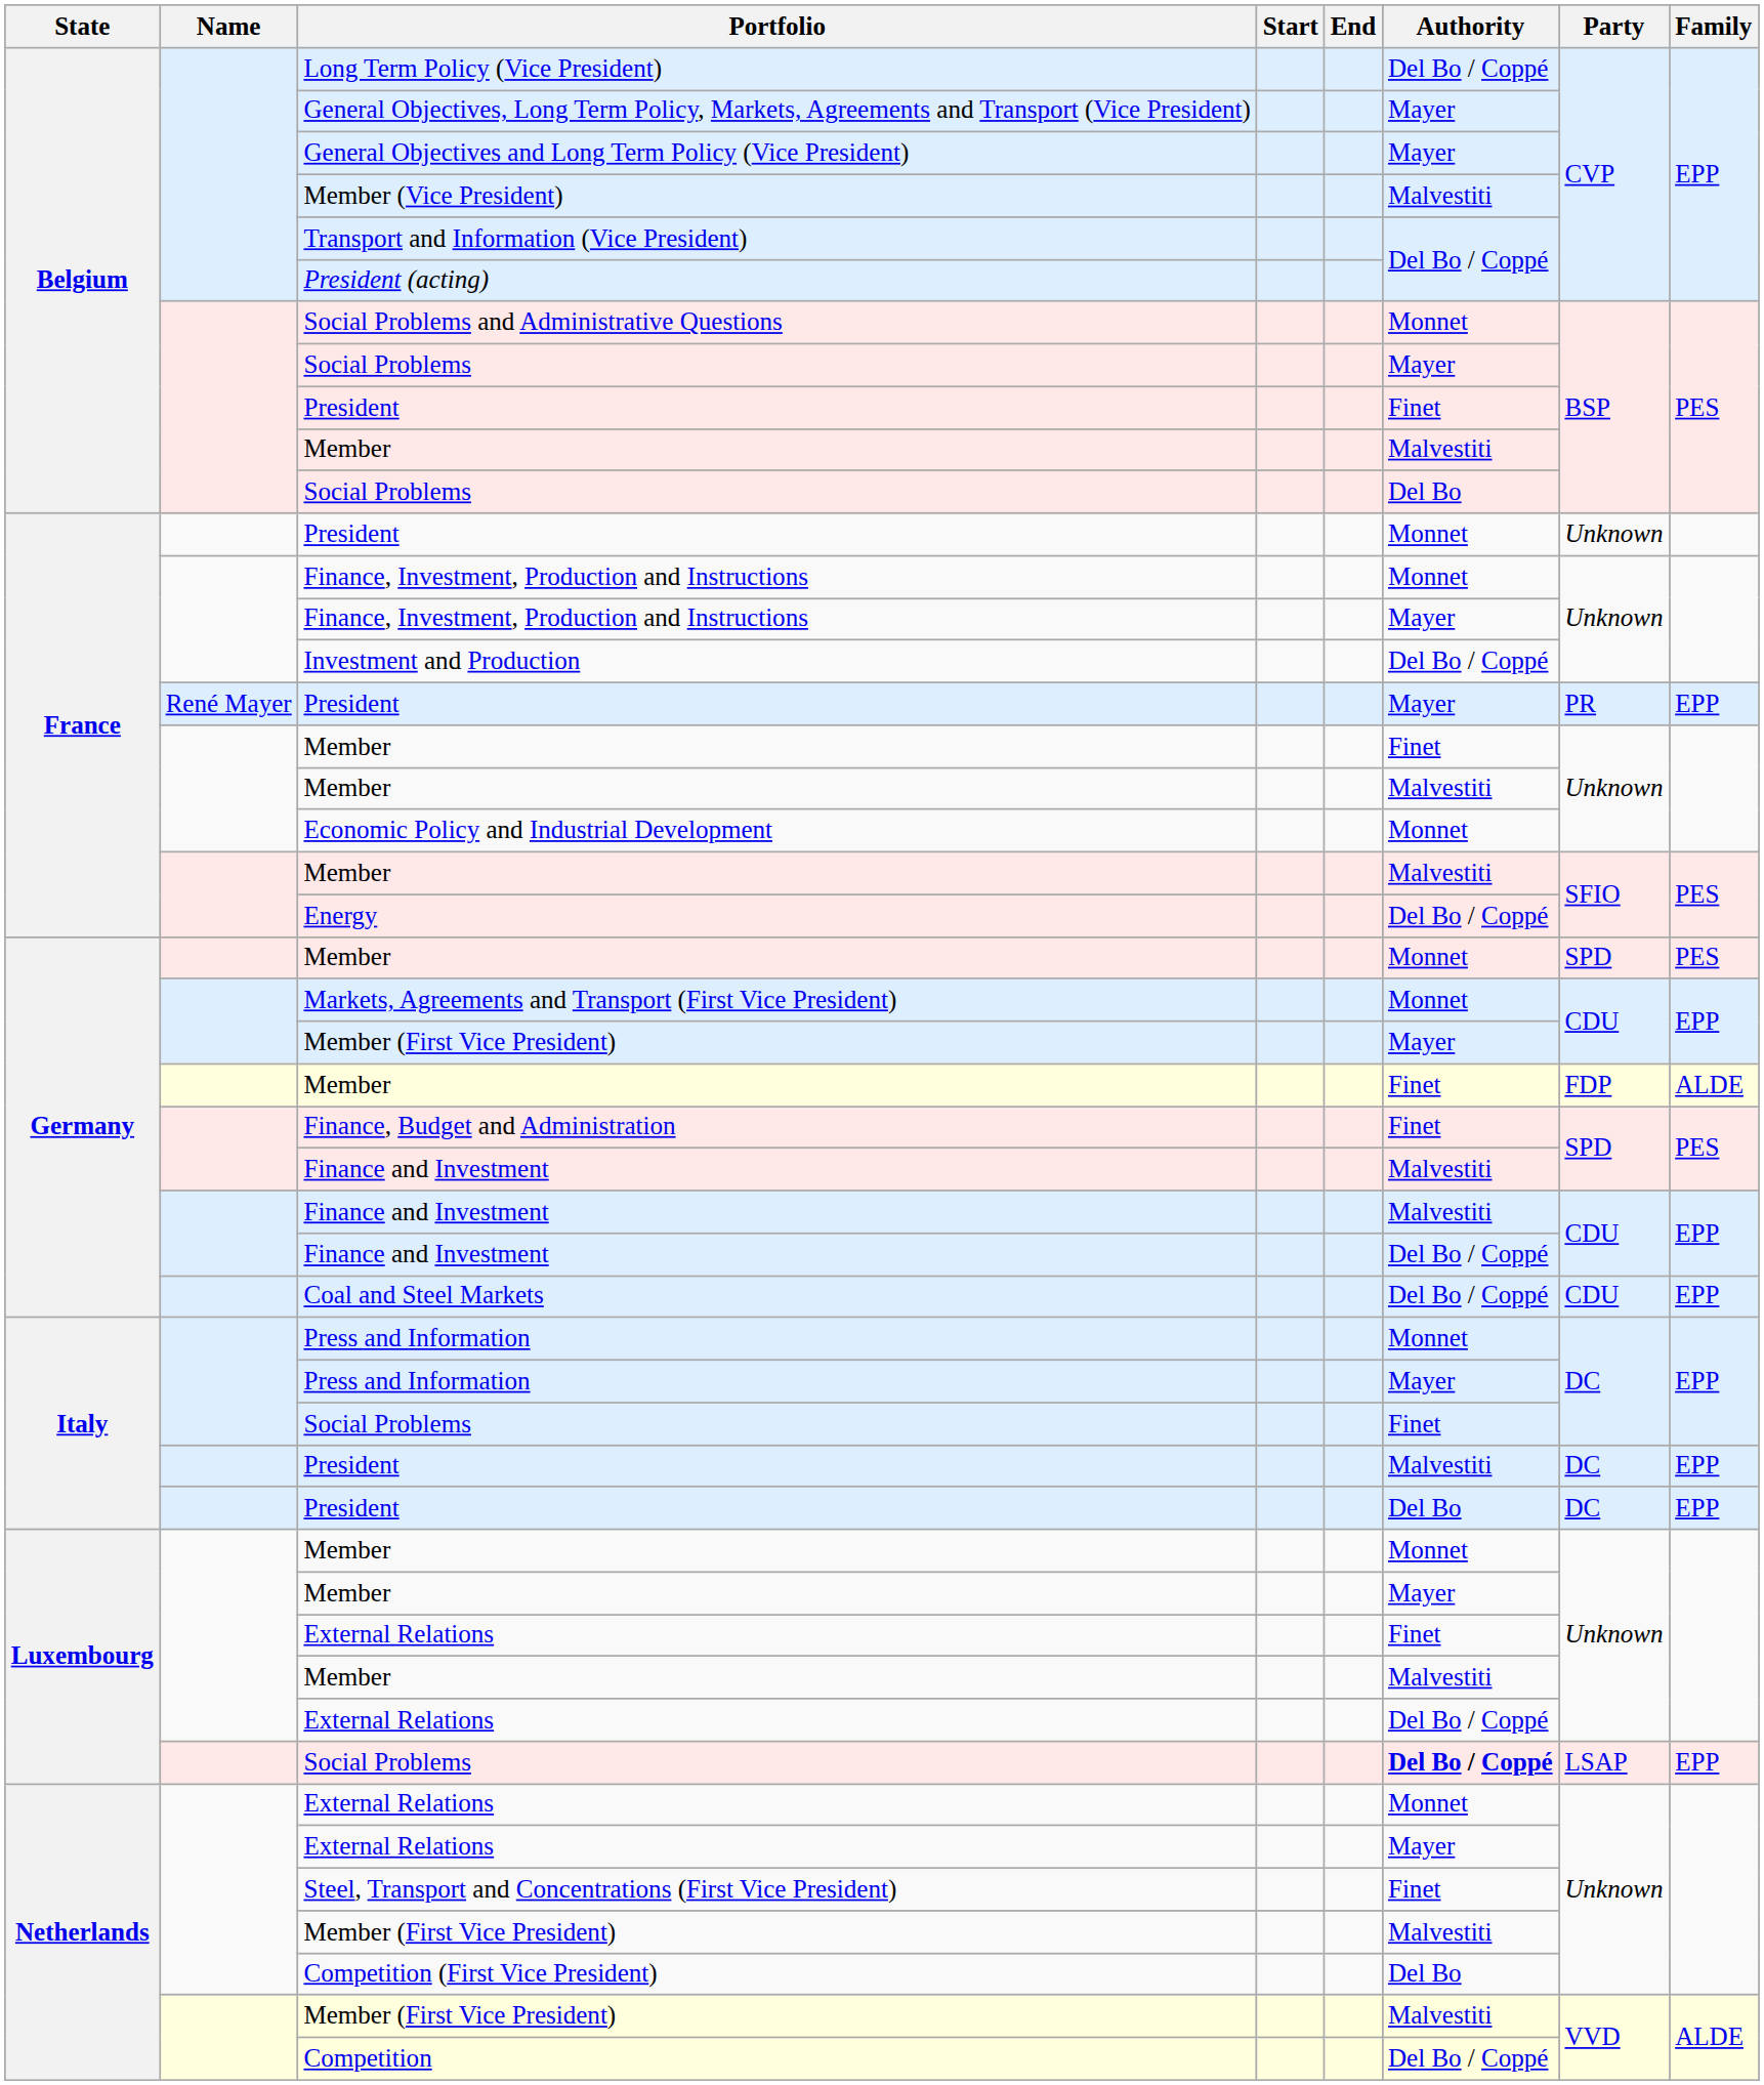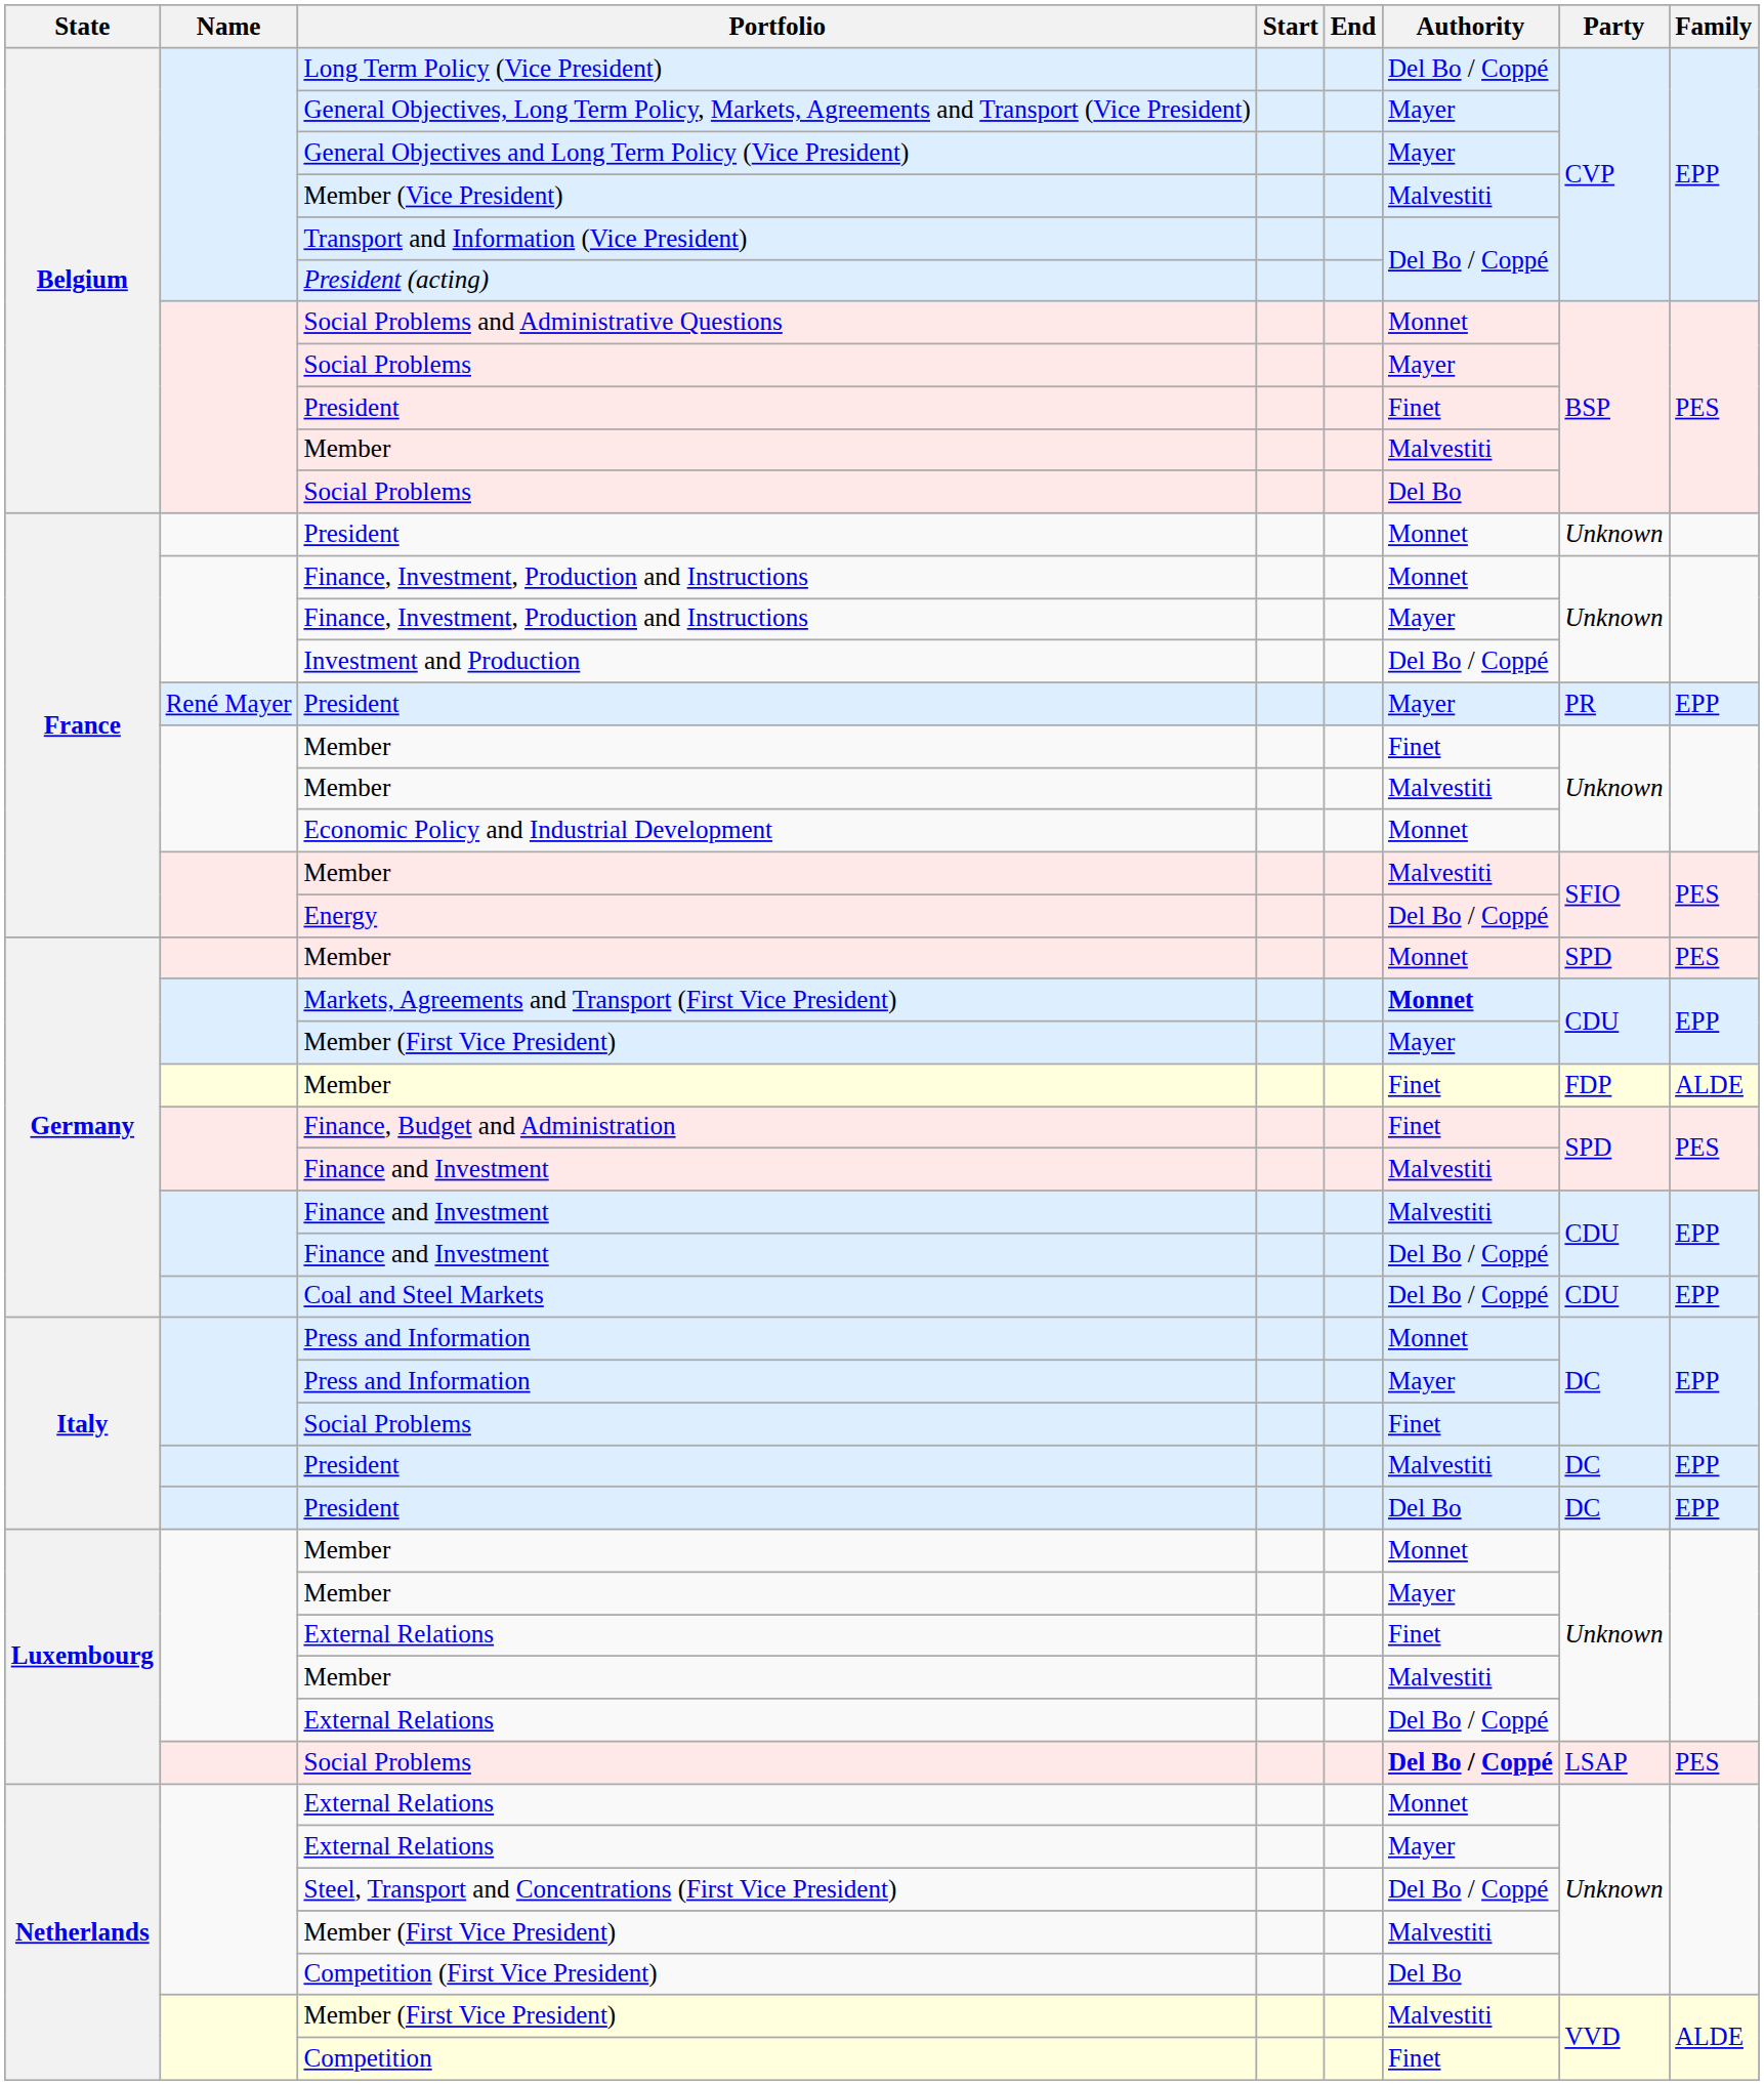Markets, Agreements and Transport (First Vice President) | Authority: normal -> bold
Luxembourg / Social Problems | Family: EPP -> PES
Steel, Transport and Concentrations (First Vice President) | Authority: Finet -> Del Bo / Coppé
Competition | Authority: Del Bo / Coppé -> Finet
